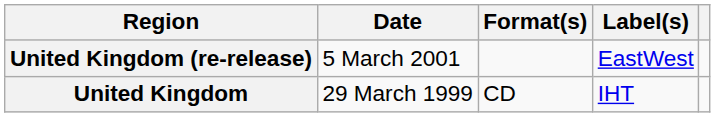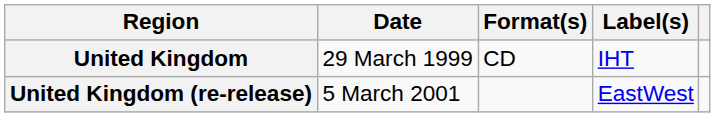rows swapped: United Kingdom <-> United Kingdom (re-release)
